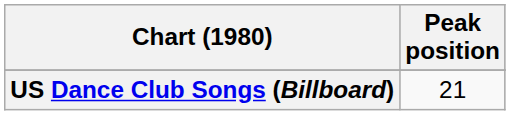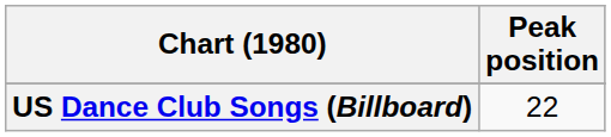US Dance Club Songs (Billboard) | Peak position: 21 -> 22
